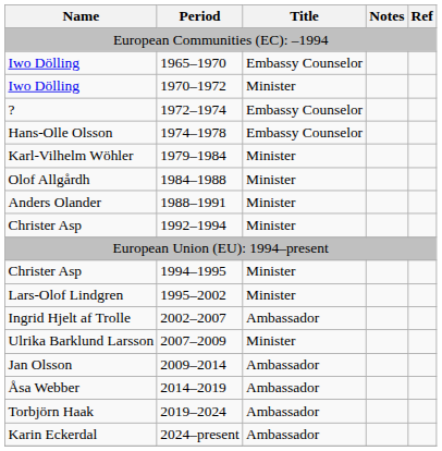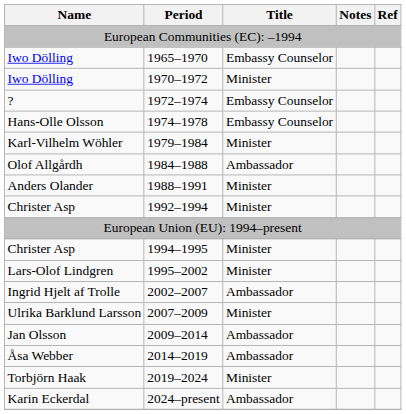1984–1988 | Title: Minister -> Ambassador
2019–2024 | Title: Ambassador -> Minister
